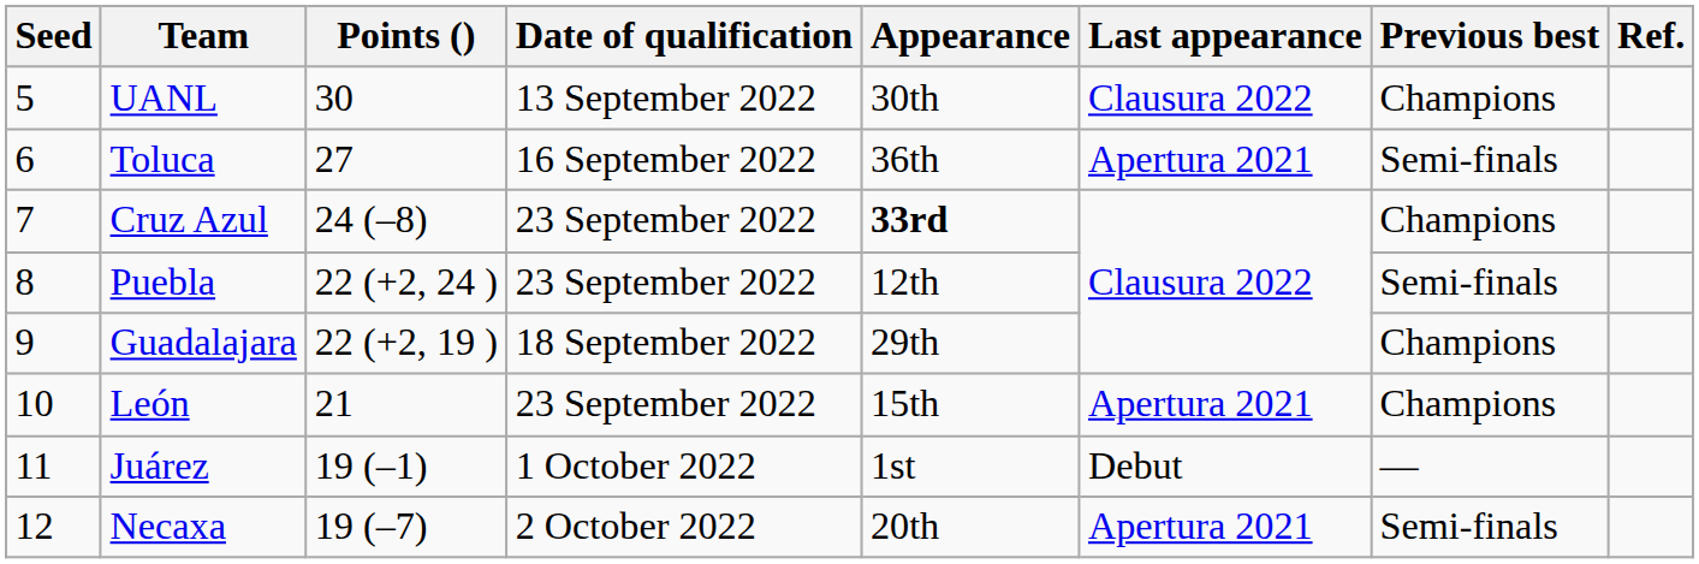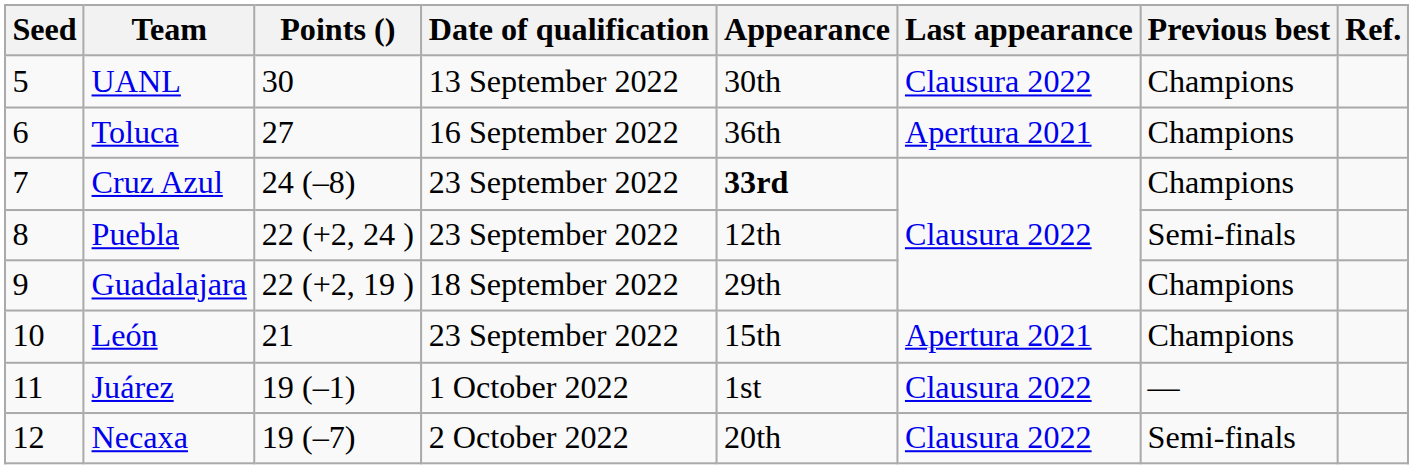Toluca | Previous best: Semi-finals -> Champions
Juárez | Last appearance: Debut -> Clausura 2022
Necaxa | Last appearance: Apertura 2021 -> Clausura 2022
